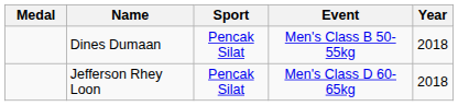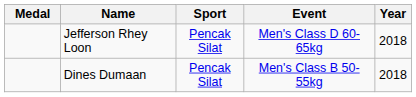rows swapped: Jefferson Rhey Loon <-> Dines Dumaan
